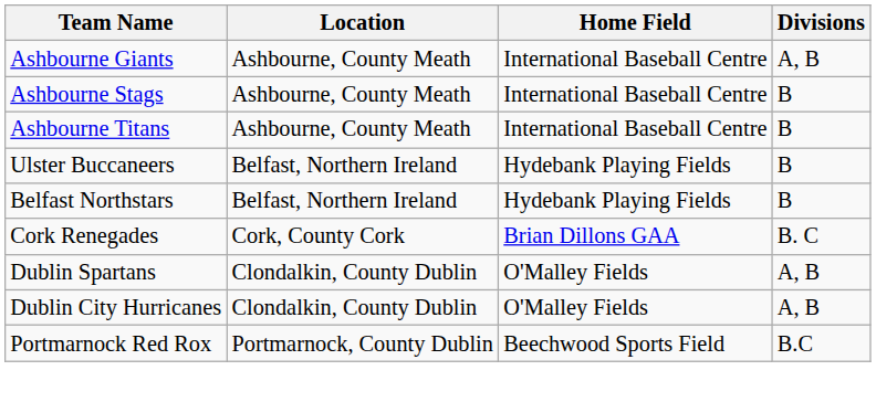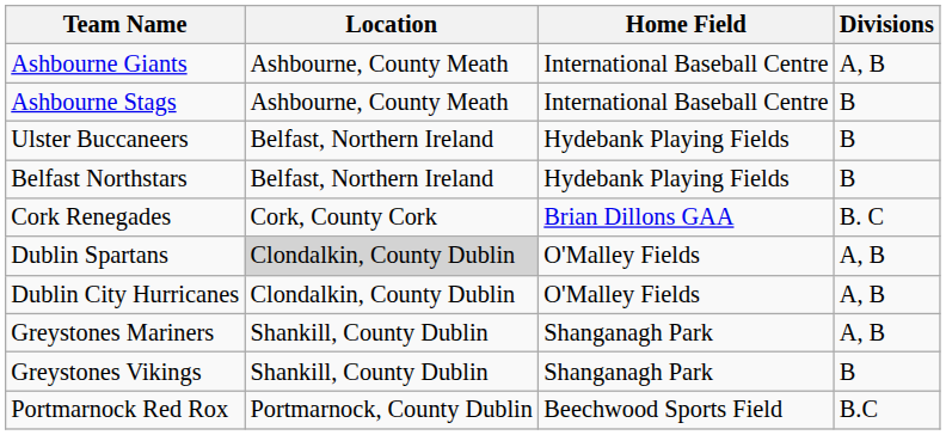- row: Ashbourne Titans | Ashbourne, County Meath | International Baseball Centre | B
Dublin Spartans | Location: no background -> lightgrey background
+ row: Greystones Mariners | Shankill, County Dublin | Shanganagh Park | A, B
+ row: Greystones Vikings | Shankill, County Dublin | Shanganagh Park | B
